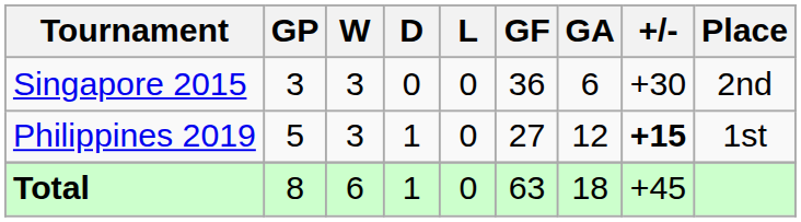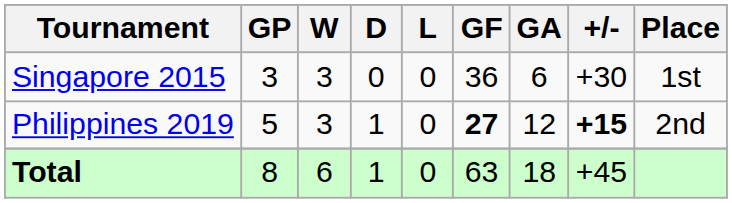Singapore 2015 | Place: 2nd -> 1st
Philippines 2019 | GF: normal -> bold
Philippines 2019 | Place: 1st -> 2nd
